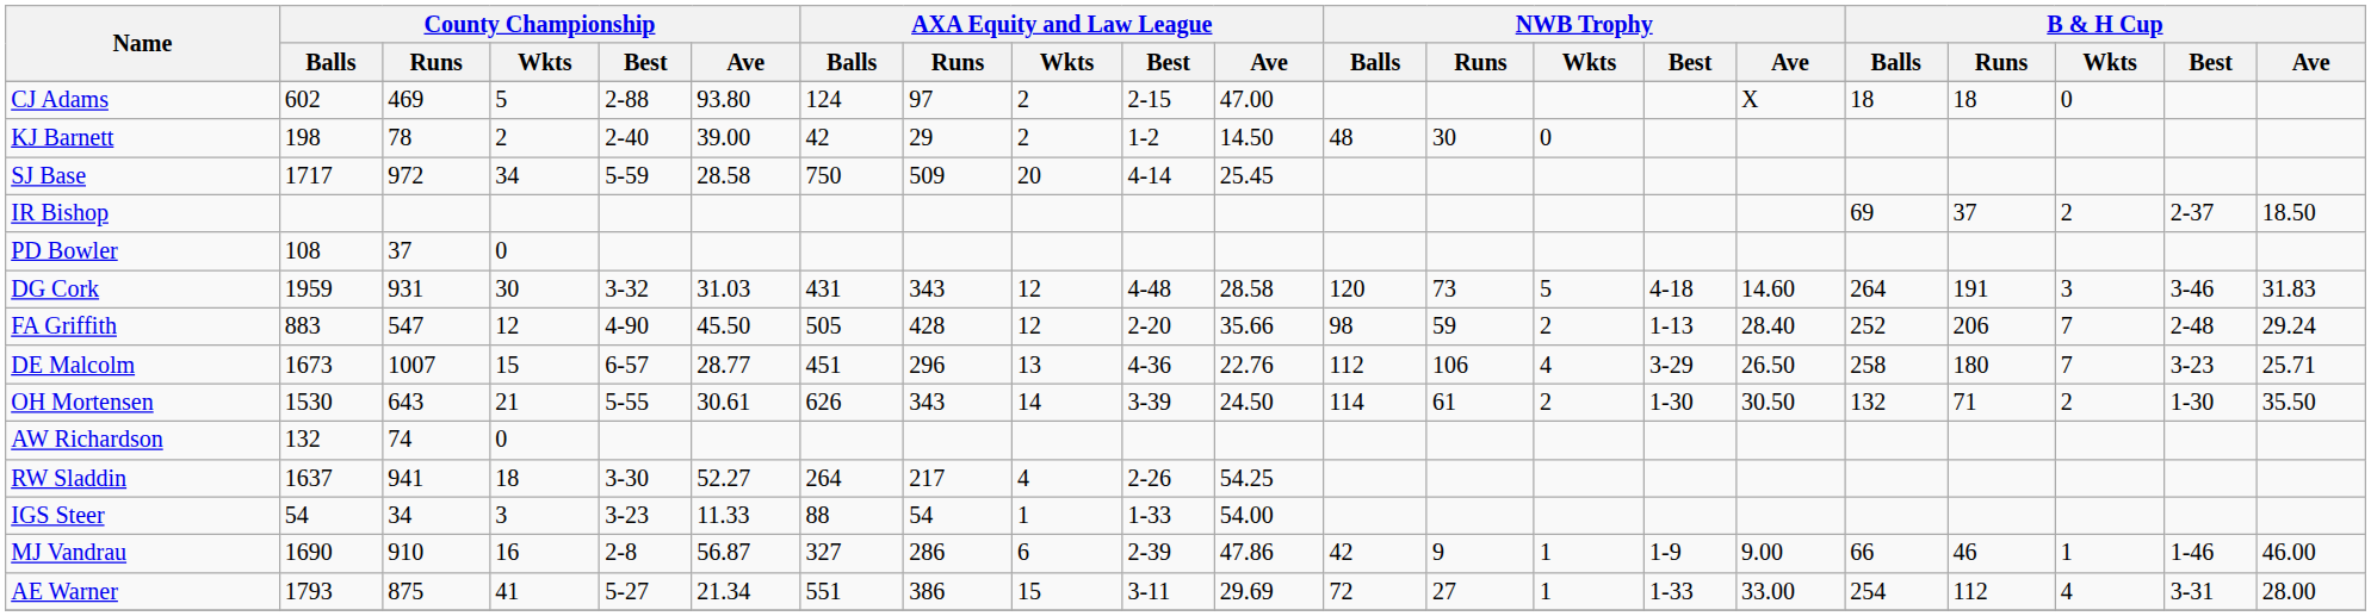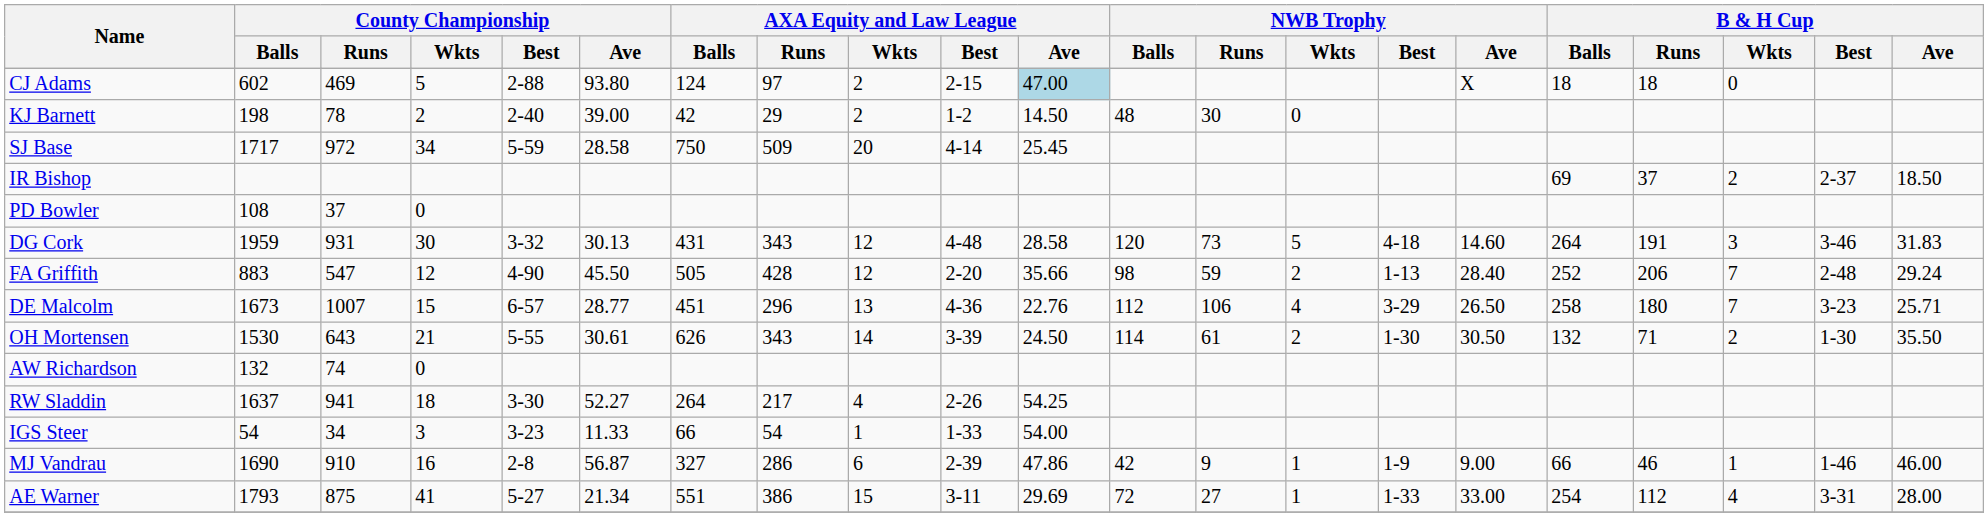CJ Adams | AXA Equity and Law League / Ave: no background -> lightblue background
DG Cork | County Championship / Ave: 31.03 -> 30.13
IGS Steer | AXA Equity and Law League / Balls: 88 -> 66
